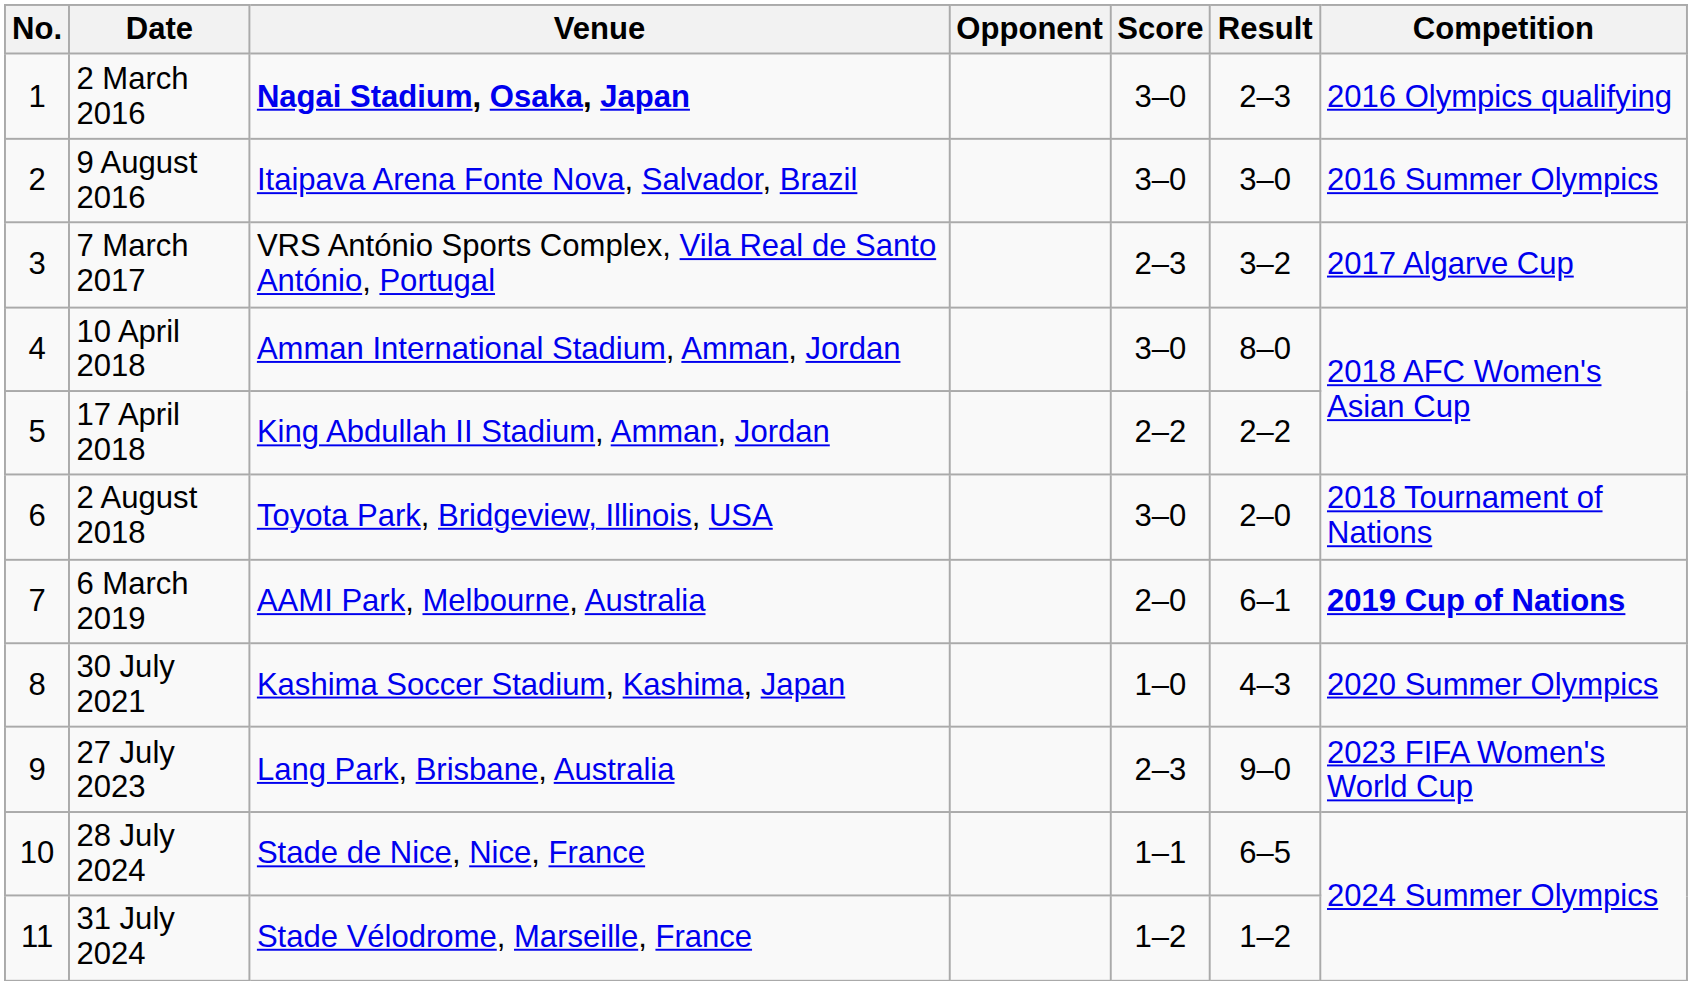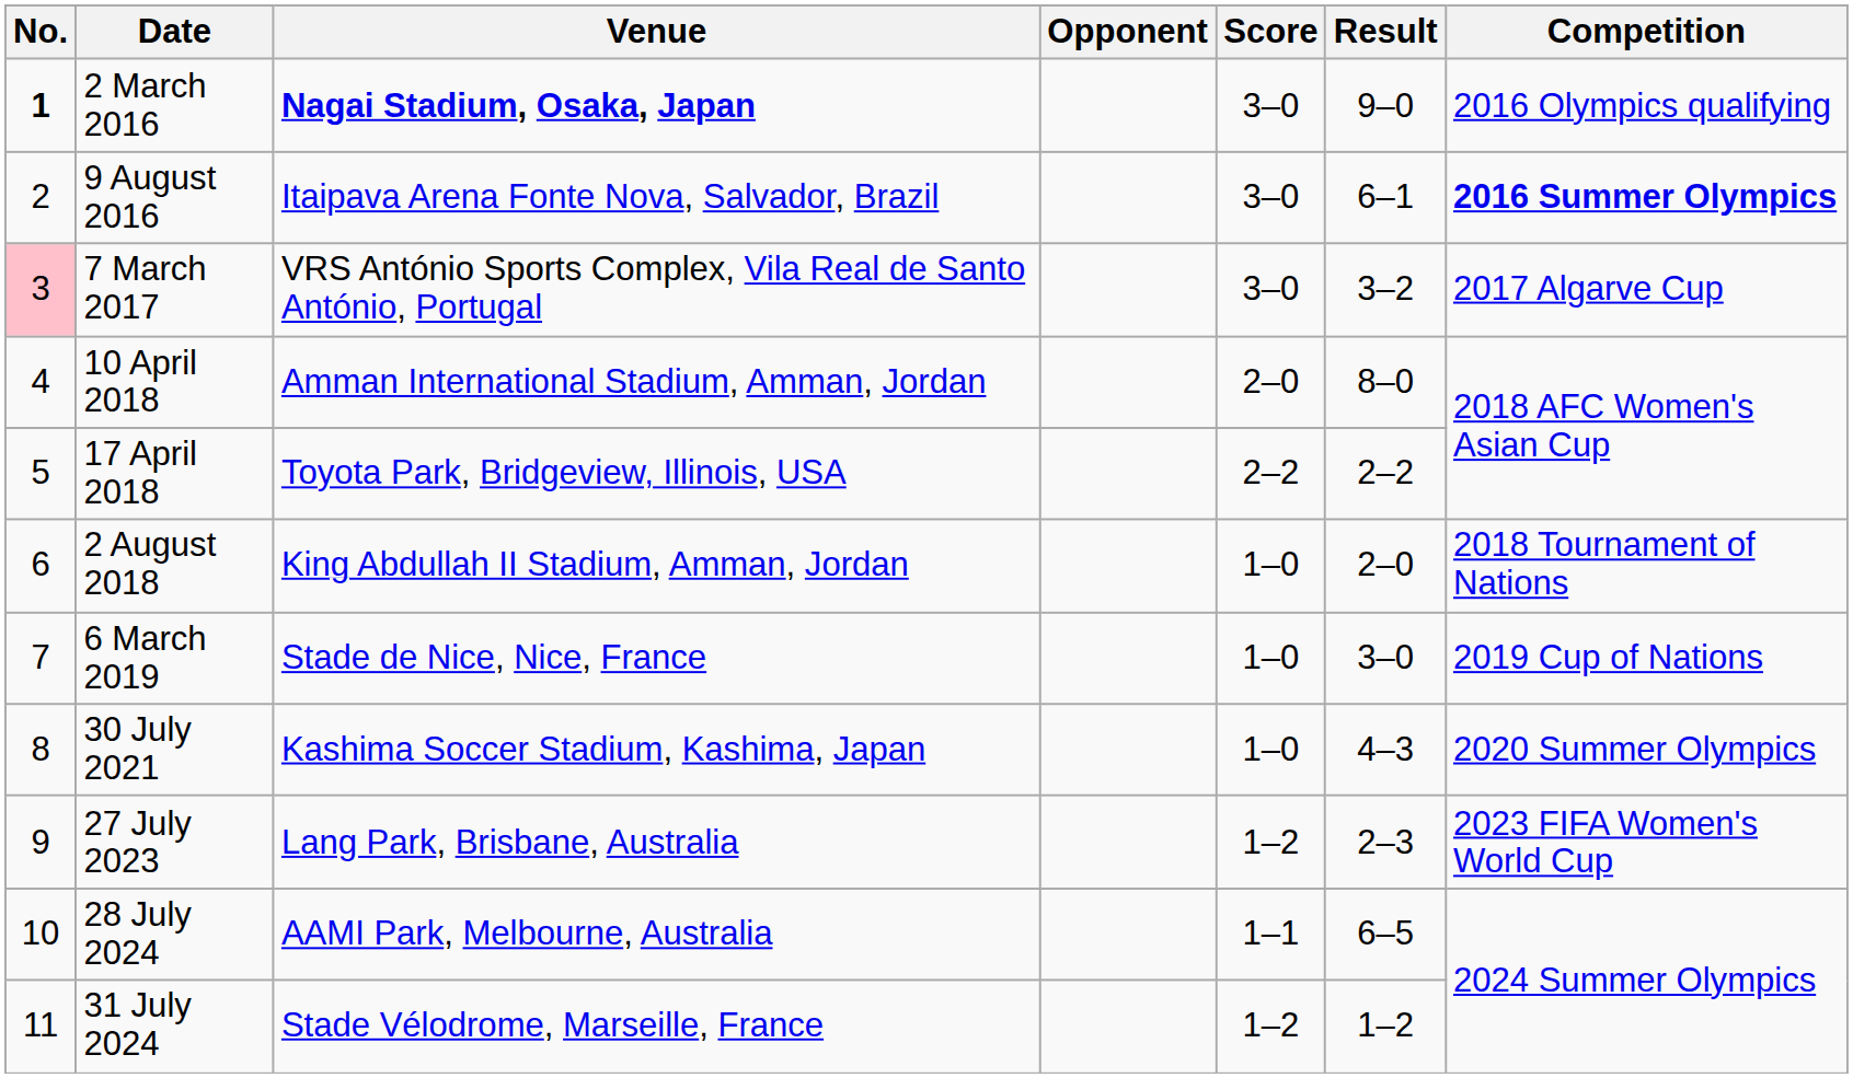2 March 2016 | No.: normal -> bold
2 March 2016 | Result: 2–3 -> 9–0
9 August 2016 | Result: 3–0 -> 6–1
9 August 2016 | Competition: normal -> bold
7 March 2017 | No.: no background -> pink background
7 March 2017 | Score: 2–3 -> 3–0
10 April 2018 | Score: 3–0 -> 2–0
17 April 2018 | Venue: King Abdullah II Stadium, Amman, Jordan -> Toyota Park, Bridgeview, Illinois, USA
2 August 2018 | Venue: Toyota Park, Bridgeview, Illinois, USA -> King Abdullah II Stadium, Amman, Jordan
2 August 2018 | Score: 3–0 -> 1–0
6 March 2019 | Venue: AAMI Park, Melbourne, Australia -> Stade de Nice, Nice, France
6 March 2019 | Score: 2–0 -> 1–0
6 March 2019 | Result: 6–1 -> 3–0
6 March 2019 | Competition: bold -> normal
27 July 2023 | Score: 2–3 -> 1–2
27 July 2023 | Result: 9–0 -> 2–3
28 July 2024 | Venue: Stade de Nice, Nice, France -> AAMI Park, Melbourne, Australia
